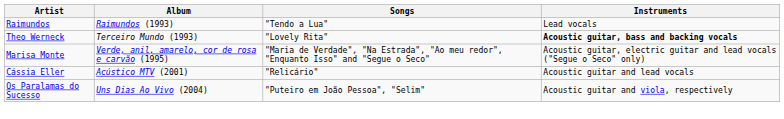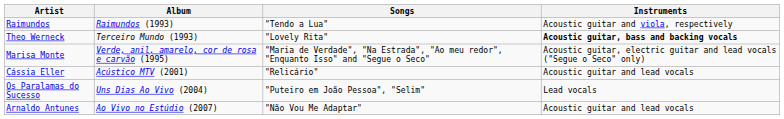Raimundos | Instruments: Lead vocals -> Acoustic guitar and viola, respectively
Os Paralamas do Sucesso | Instruments: Acoustic guitar and viola, respectively -> Lead vocals
+ row: Arnaldo Antunes | Ao Vivo no Estúdio (2007) | "Não Vou Me Adaptar" | Acoustic guitar and lead vocals
